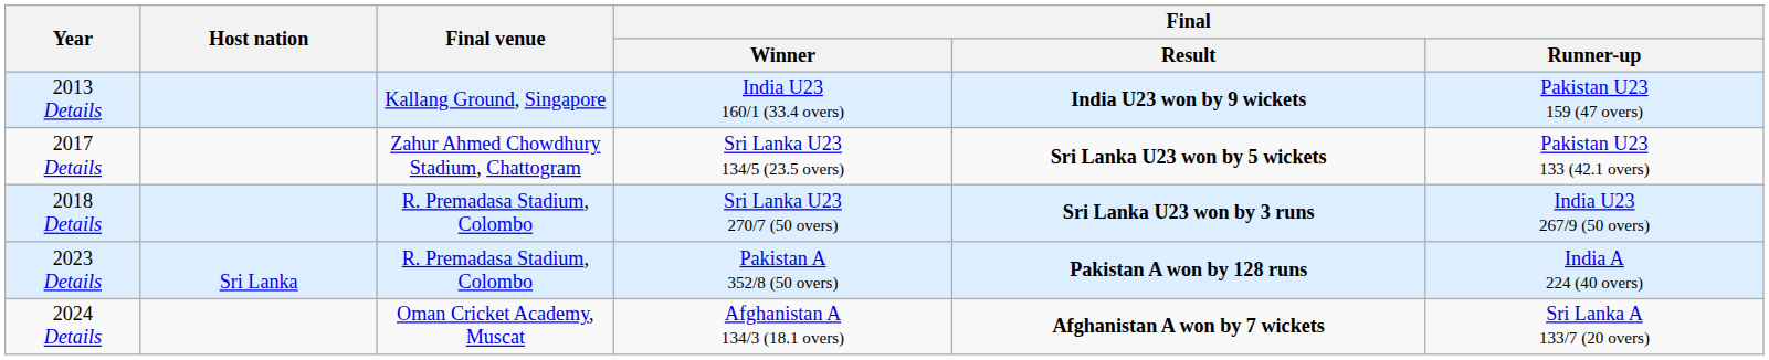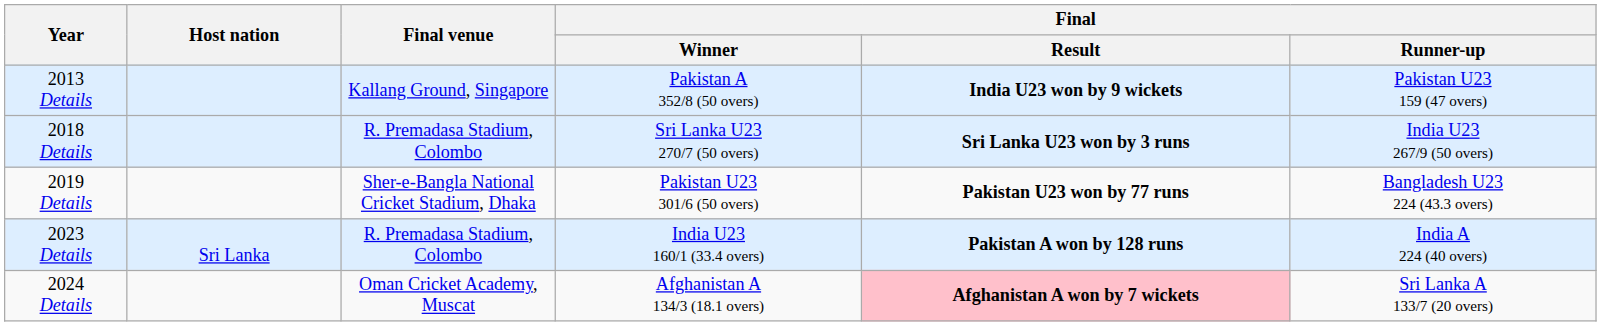2013 Details | Final / Winner: India U23 160/1 (33.4 overs) -> Pakistan A 352/8 (50 overs)
- row: 2017 Details | Zahur Ahmed Chowdhury Stadium, Chattogram | Sri Lanka U23 134/5 (23.5 overs) | Sri Lanka U23 won by 5 wickets | Pakistan U23 133 (42.1 overs)
+ row: 2019 Details | Sher-e-Bangla National Cricket Stadium, Dhaka | Pakistan U23 301/6 (50 overs) | Pakistan U23 won by 77 runs | Bangladesh U23 224 (43.3 overs)
2023 Details | Final / Winner: Pakistan A 352/8 (50 overs) -> India U23 160/1 (33.4 overs)
2024 Details | Final / Result: no background -> pink background
